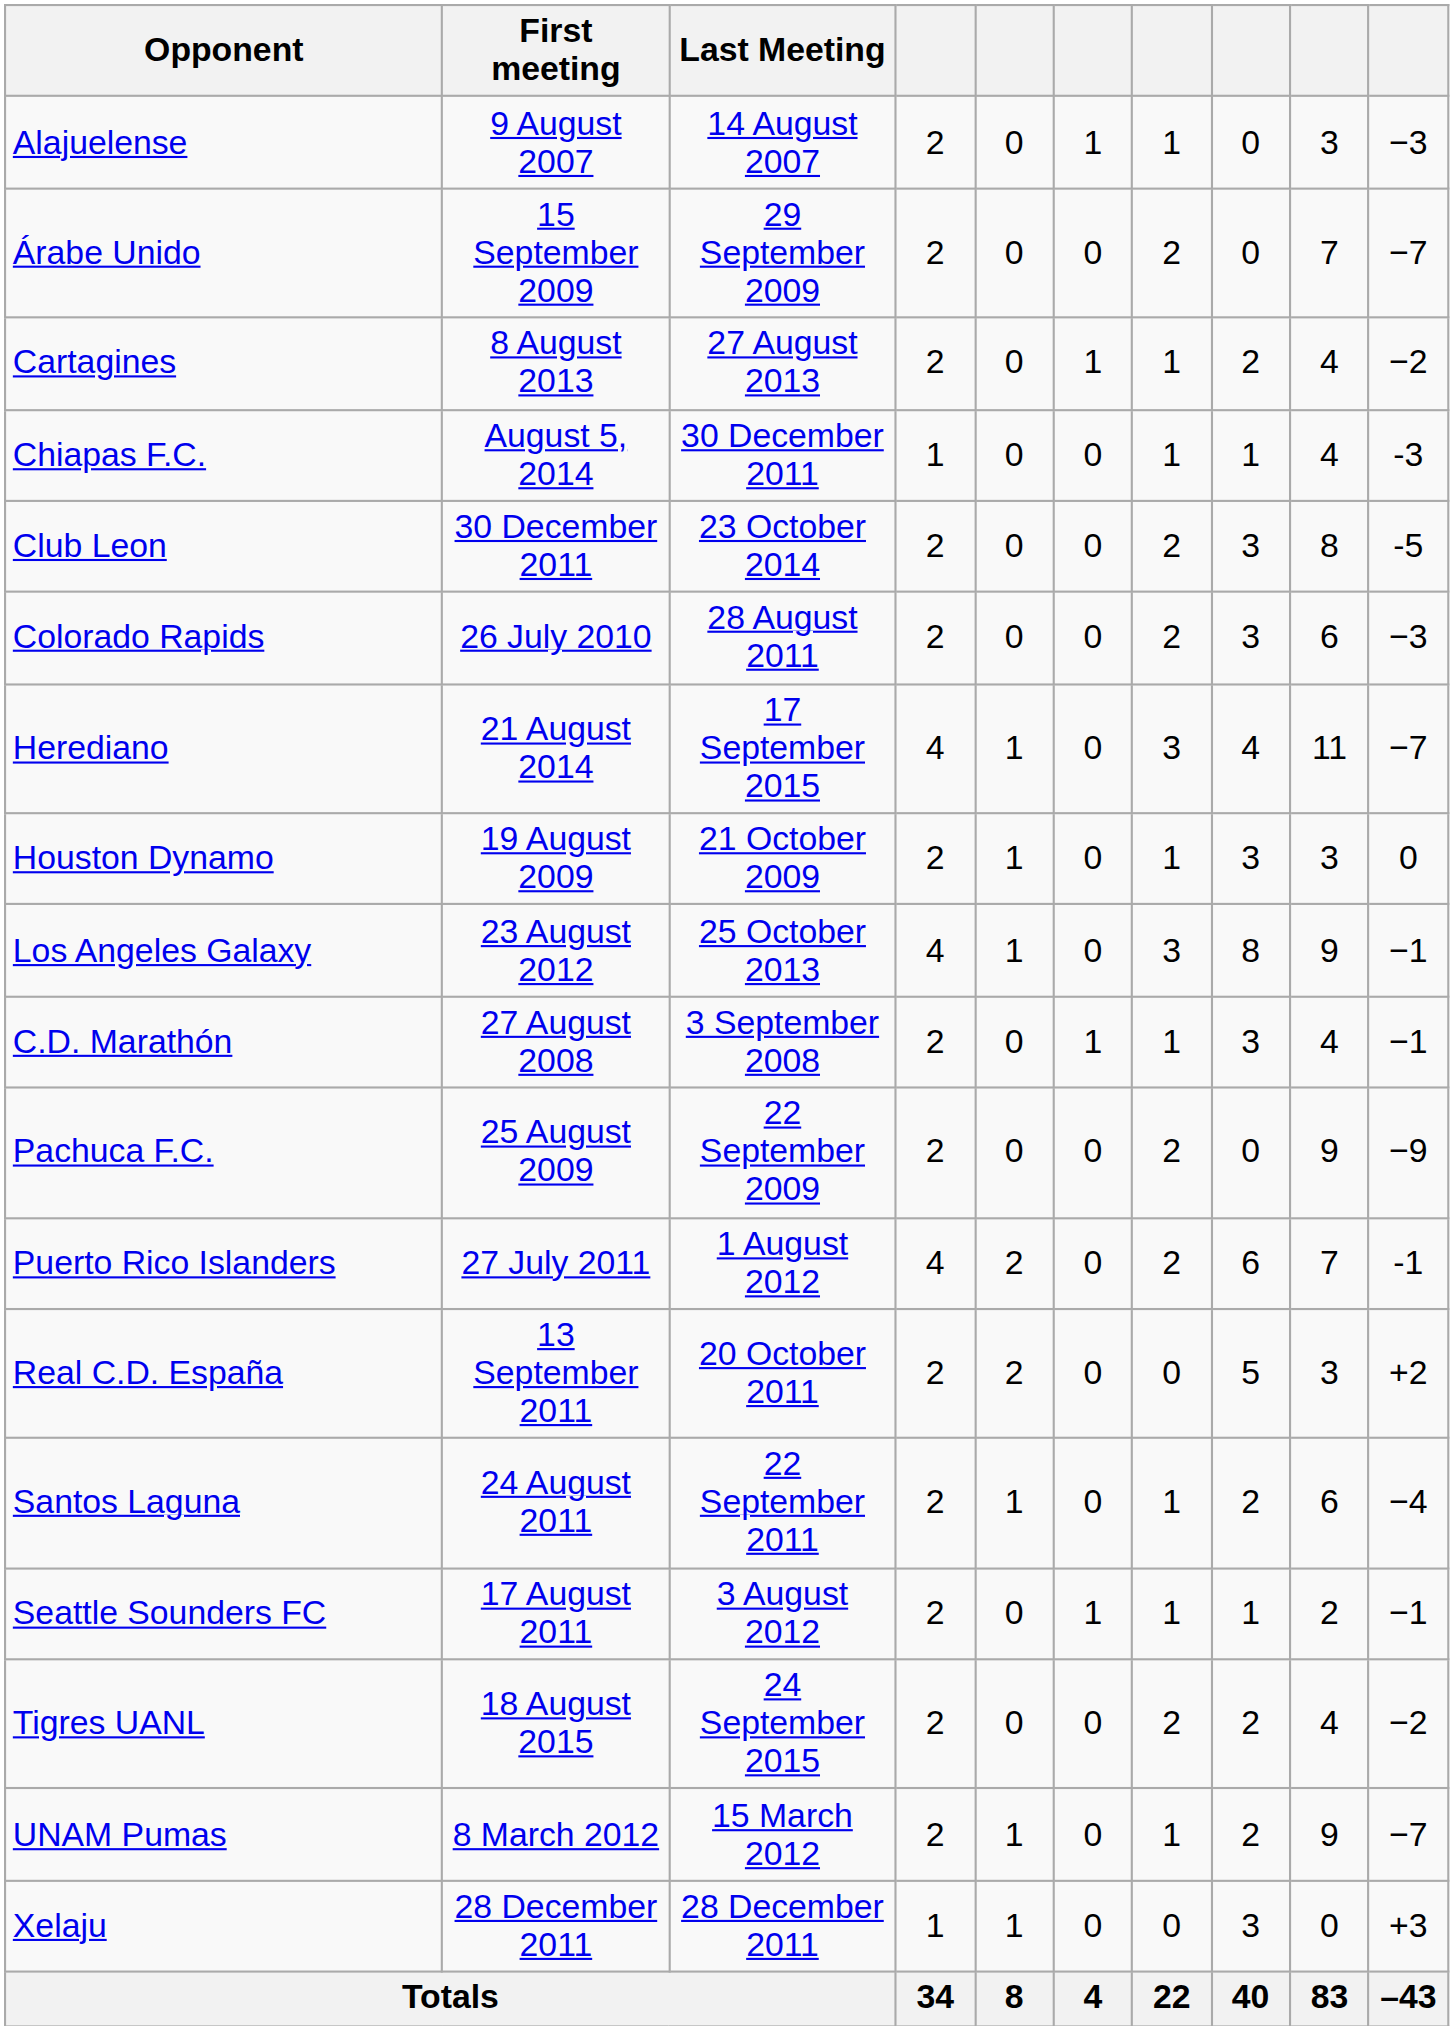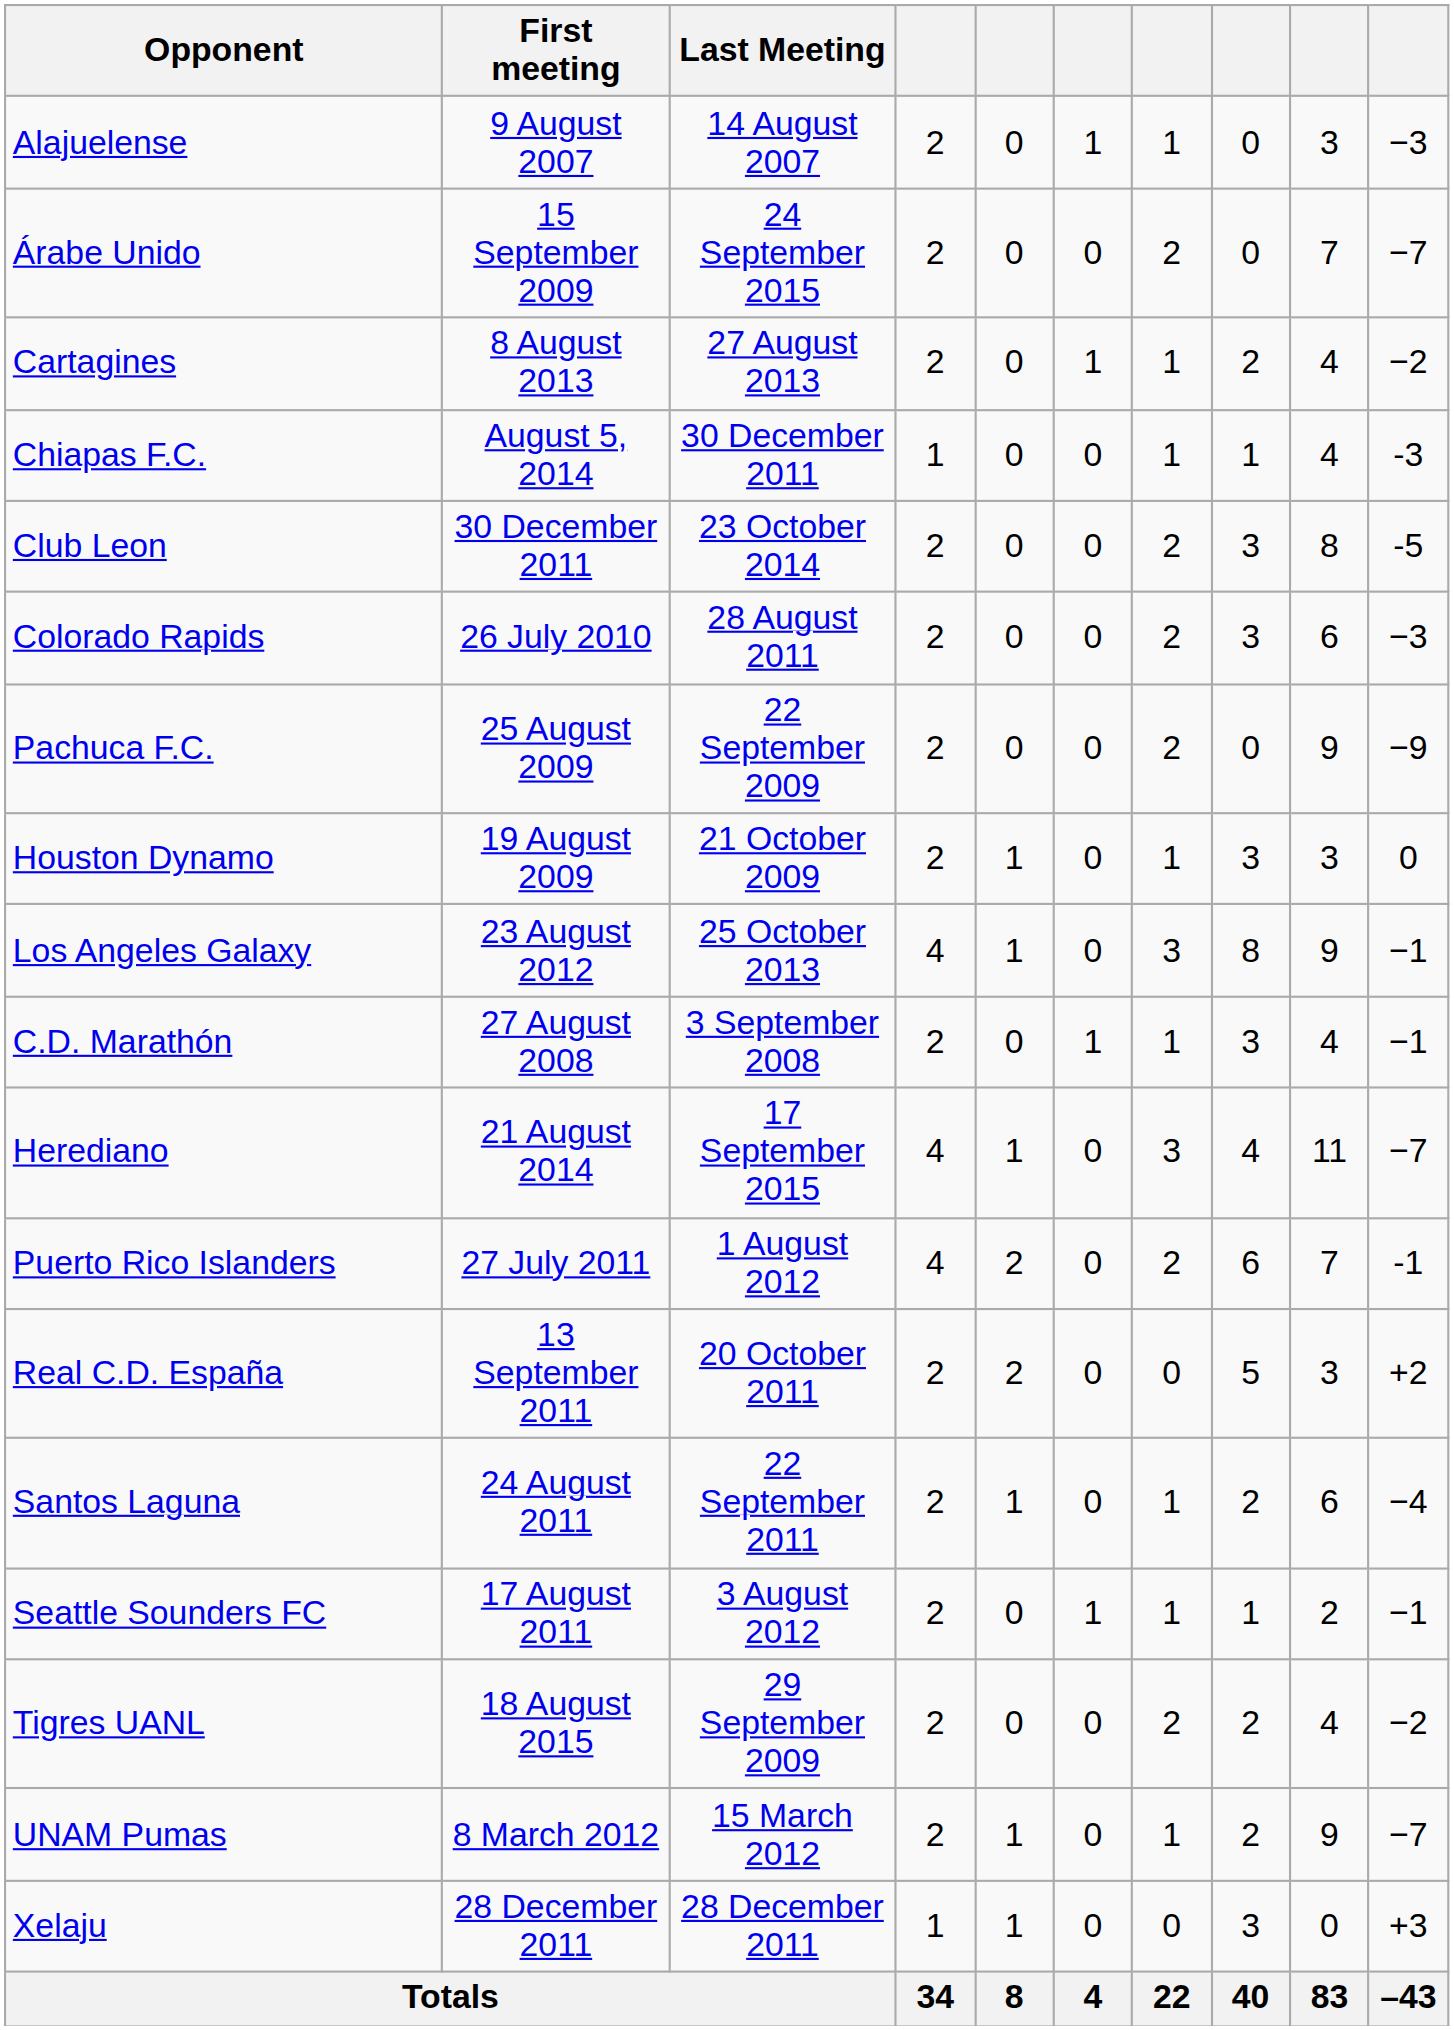Árabe Unido | Last Meeting: 29 September 2009 -> 24 September 2015
rows swapped: Herediano <-> Pachuca F.C.
Tigres UANL | Last Meeting: 24 September 2015 -> 29 September 2009
